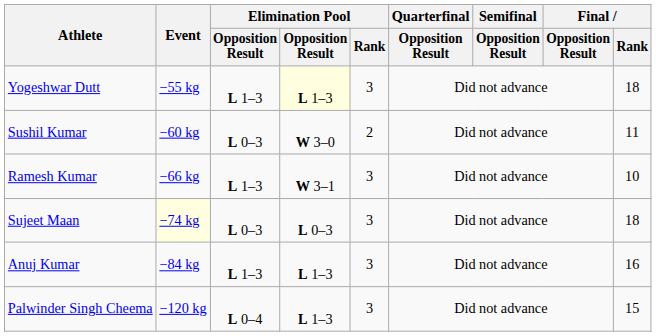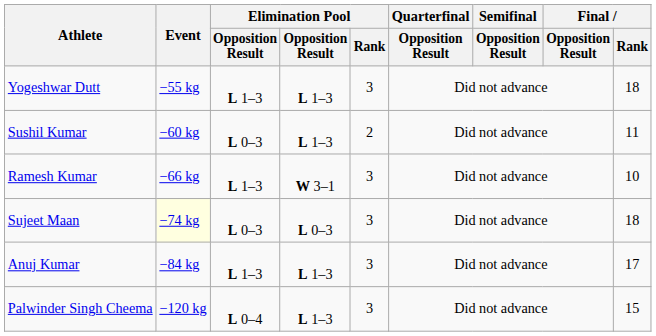Yogeshwar Dutt | column 4: lightyellow background -> no background
Sushil Kumar | column 4: W 3–0 -> L 1–3
Anuj Kumar | Final / Rank: 16 -> 17
